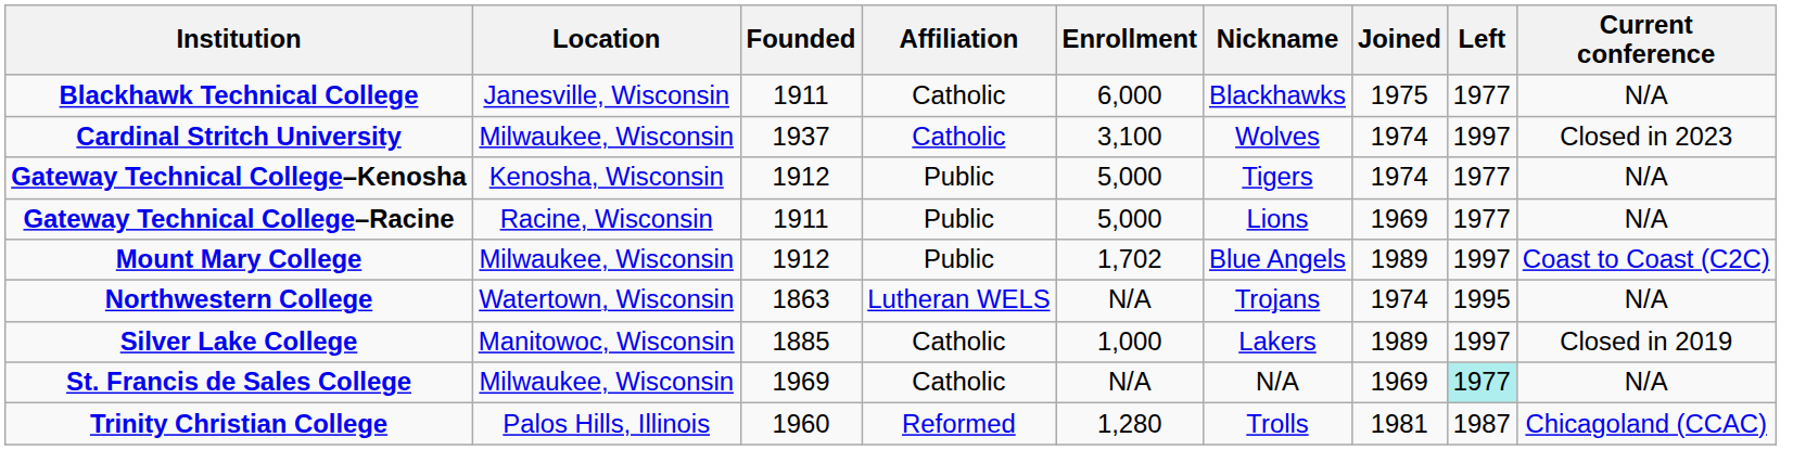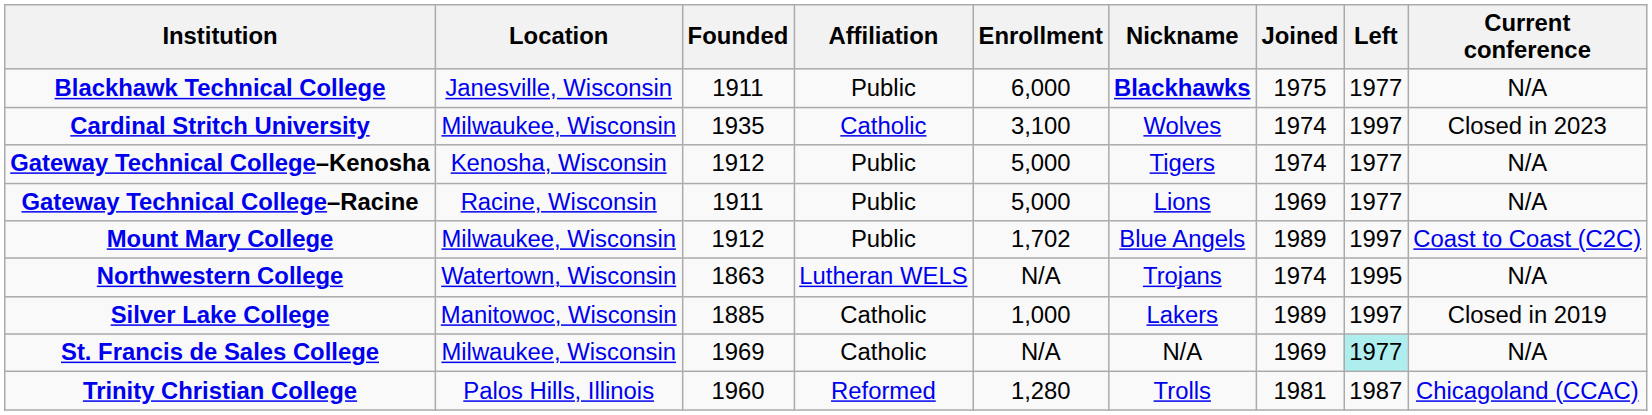Blackhawk Technical College | Affiliation: Catholic -> Public
Blackhawk Technical College | Nickname: normal -> bold
Cardinal Stritch University | Founded: 1937 -> 1935
